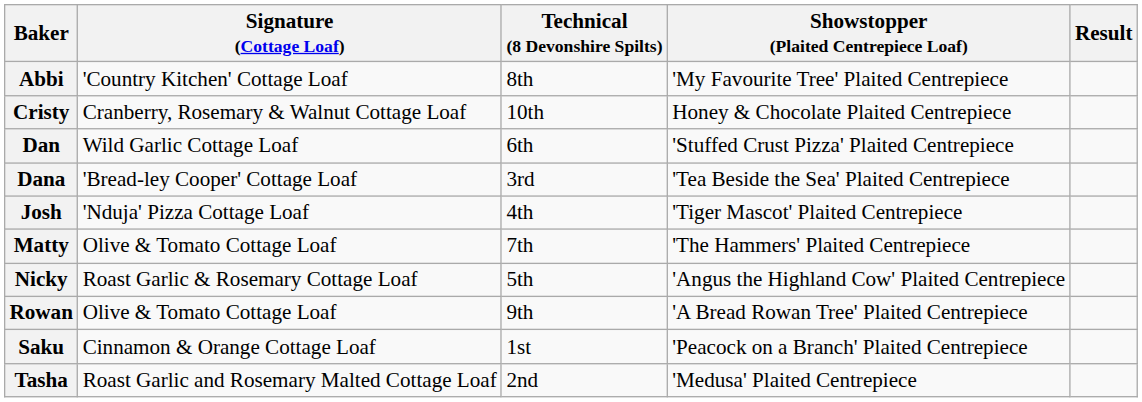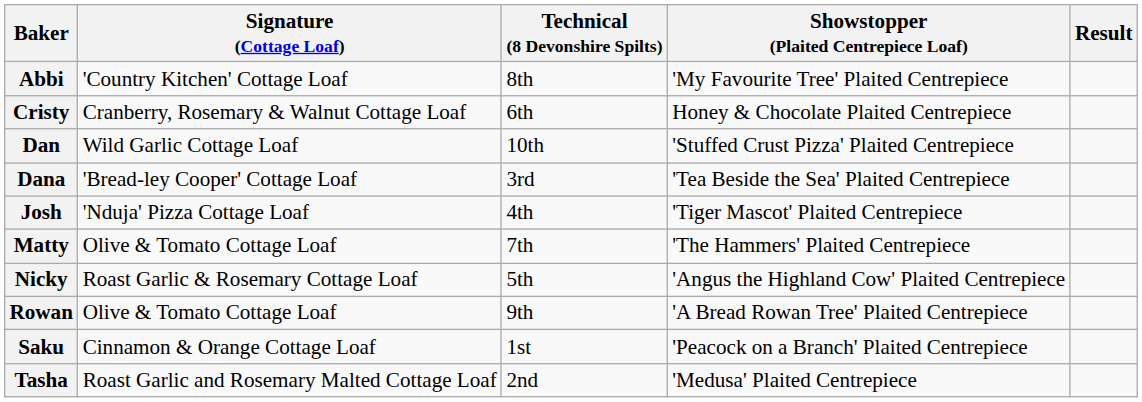Cristy | Technical (8 Devonshire Spilts): 10th -> 6th
Dan | Technical (8 Devonshire Spilts): 6th -> 10th
